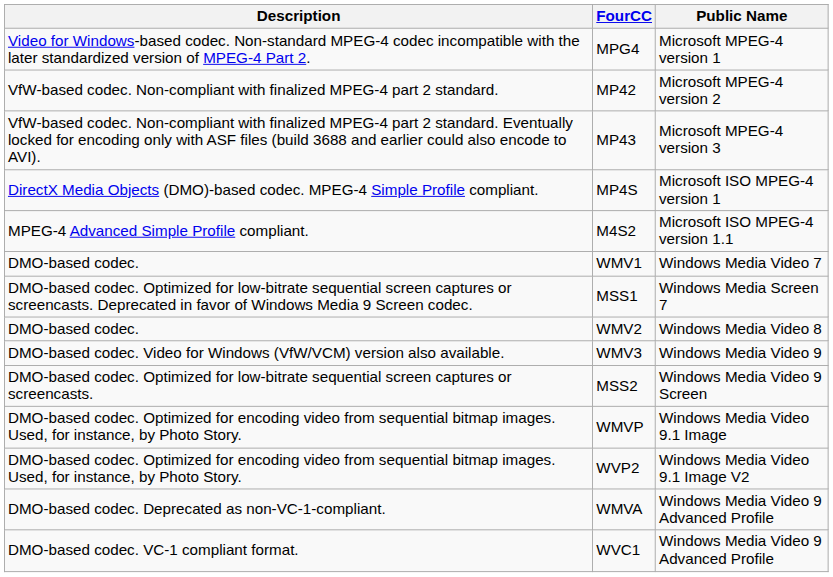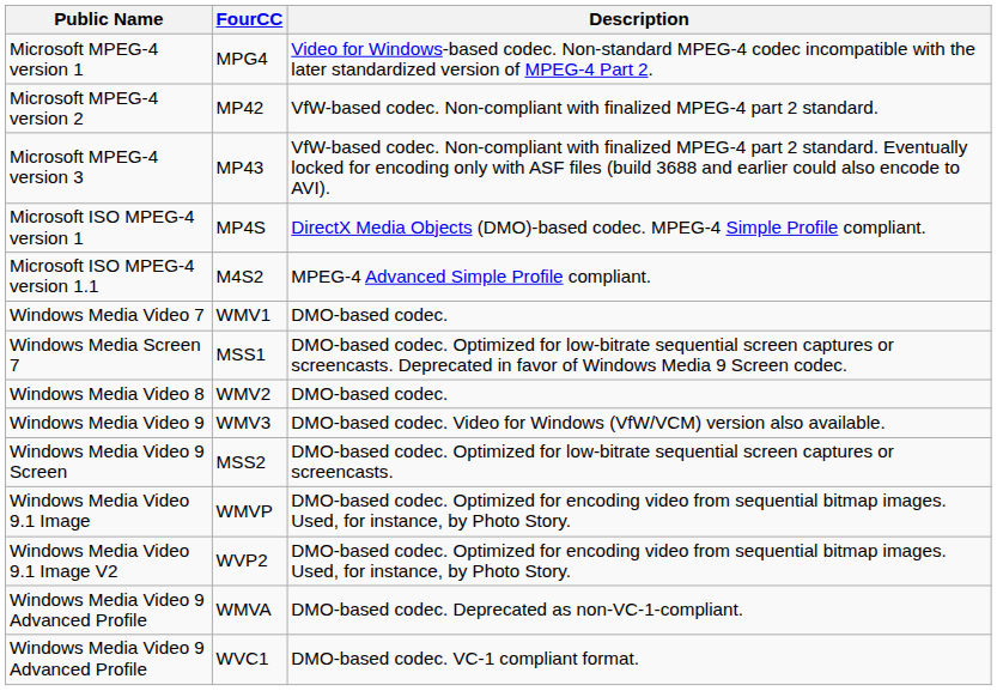columns swapped: Public Name <-> Description
